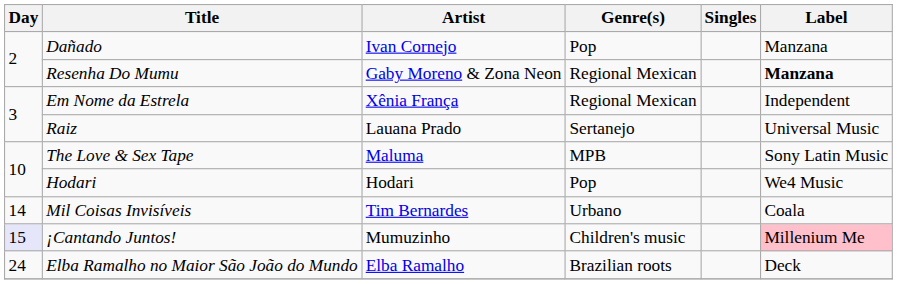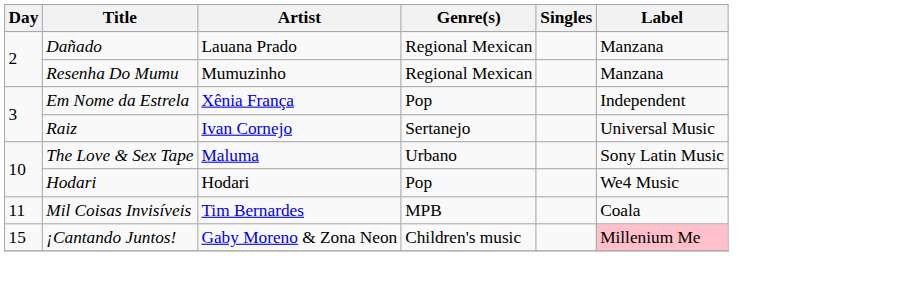Dañado | Artist: Ivan Cornejo -> Lauana Prado
Dañado | Genre(s): Pop -> Regional Mexican
Resenha Do Mumu | Artist: Gaby Moreno & Zona Neon -> Mumuzinho
Resenha Do Mumu | Label: bold -> normal
Em Nome da Estrela | Genre(s): Regional Mexican -> Pop
Raiz | Artist: Lauana Prado -> Ivan Cornejo
The Love & Sex Tape | Genre(s): MPB -> Urbano
Mil Coisas Invisíveis | Day: 14 -> 11
Mil Coisas Invisíveis | Genre(s): Urbano -> MPB
¡Cantando Juntos! | Day: lavender background -> no background
¡Cantando Juntos! | Artist: Mumuzinho -> Gaby Moreno & Zona Neon
- row: 24 | Elba Ramalho no Maior São João do Mundo | Elba Ramalho | Brazilian roots | Deck
